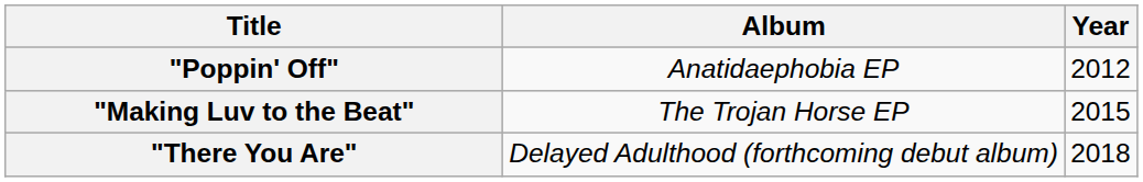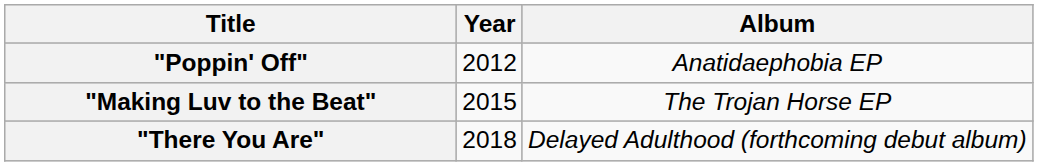columns swapped: Year <-> Album
